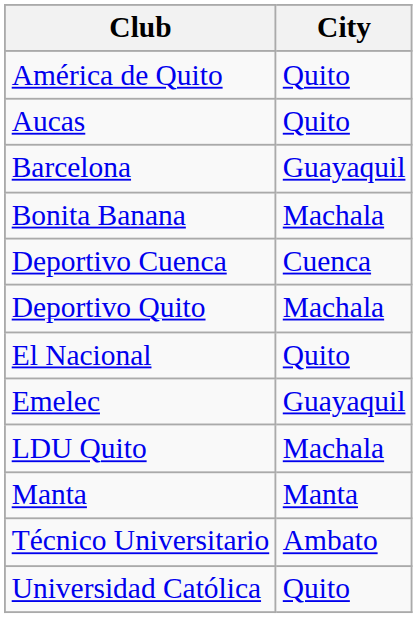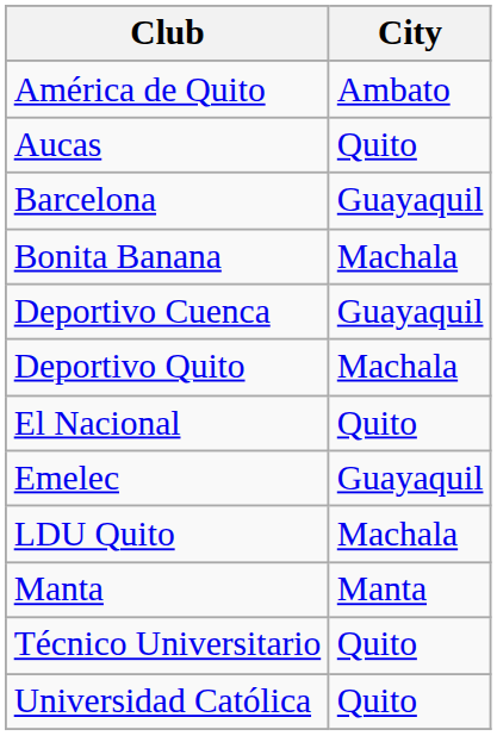América de Quito | City: Quito -> Ambato
Deportivo Cuenca | City: Cuenca -> Guayaquil
Técnico Universitario | City: Ambato -> Quito
